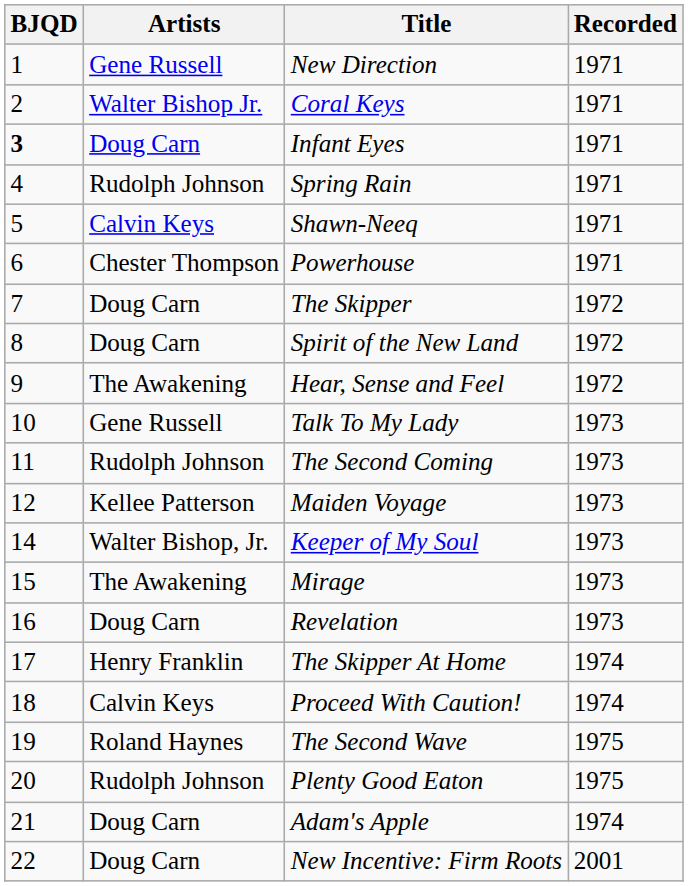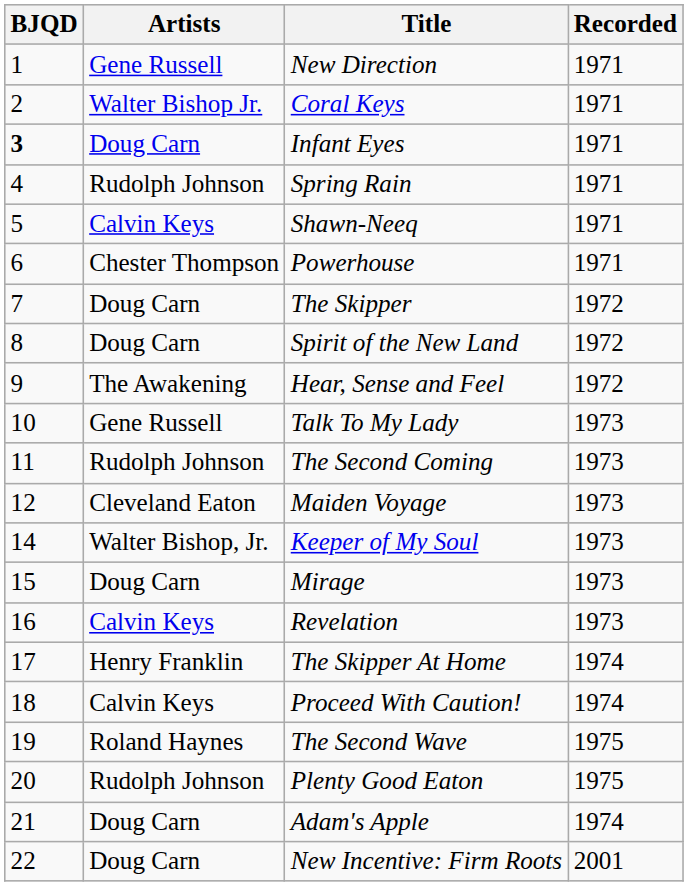Maiden Voyage | Artists: Kellee Patterson -> Cleveland Eaton
Mirage | Artists: The Awakening -> Doug Carn
Revelation | Artists: Doug Carn -> Calvin Keys
